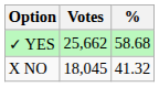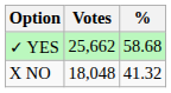X NO | Votes: 18,045 -> 18,048
